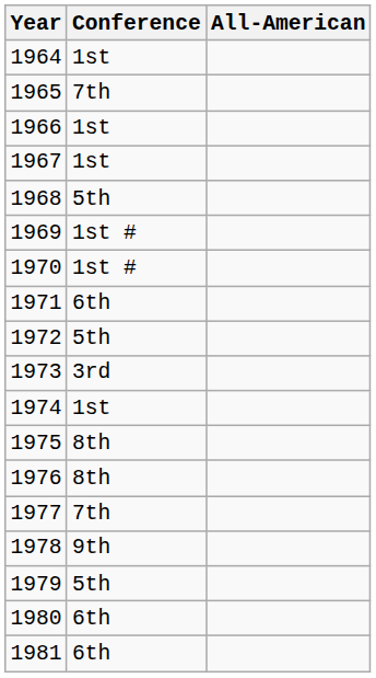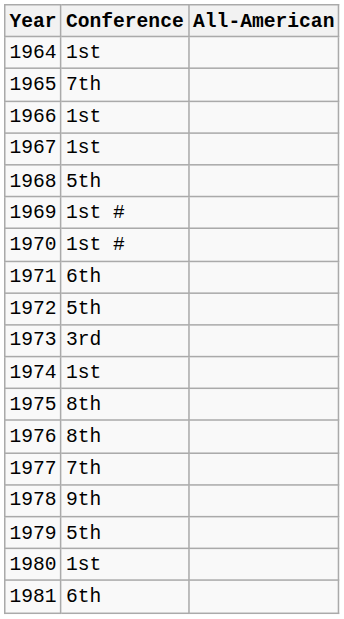1980 | Conference: 6th -> 1st
